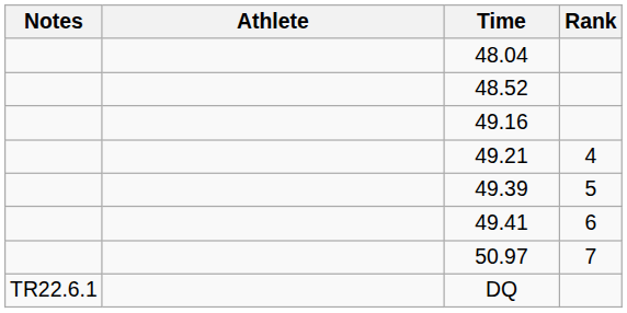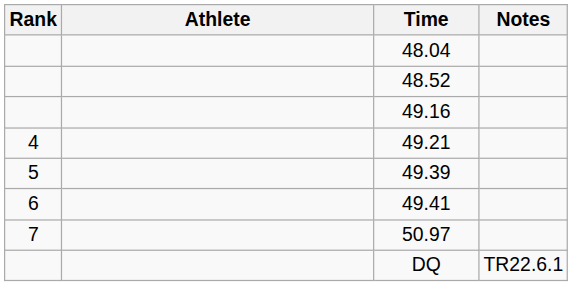columns swapped: Rank <-> Notes
